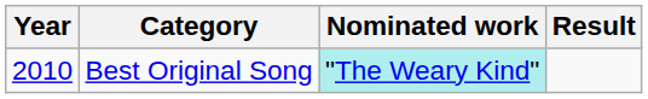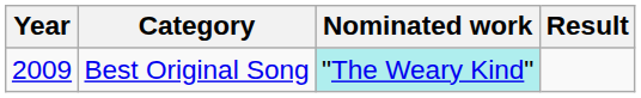Best Original Song | Year: 2010 -> 2009
